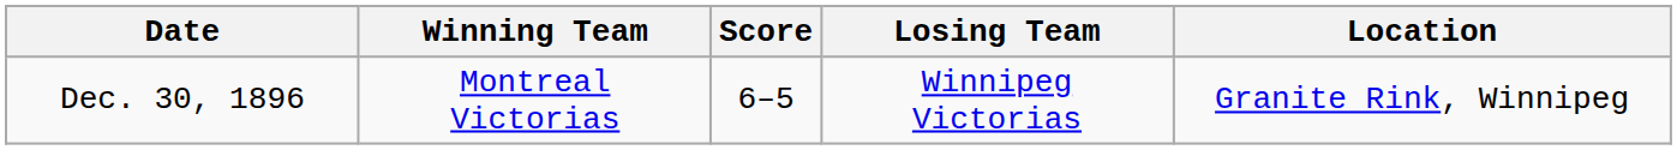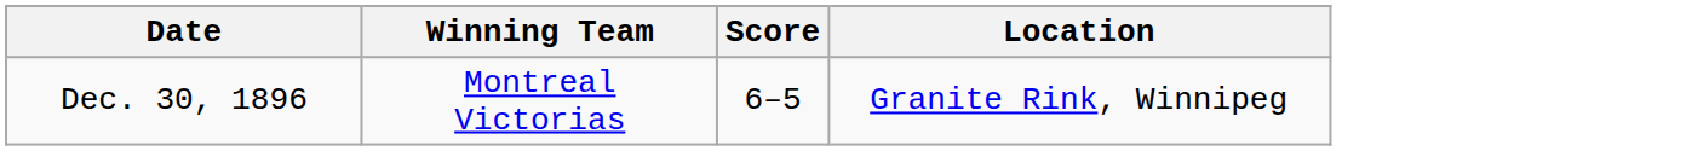- column: Losing Team | Winnipeg Victorias
